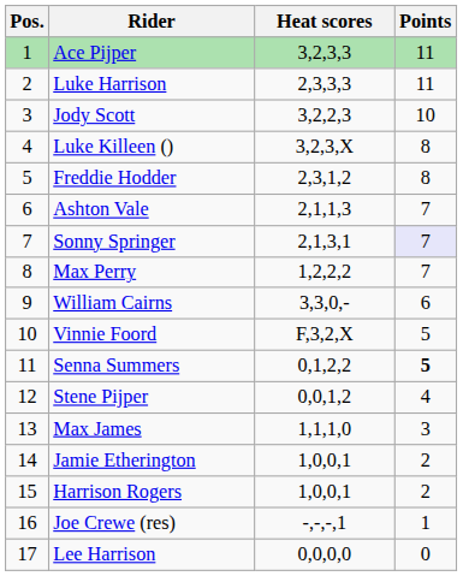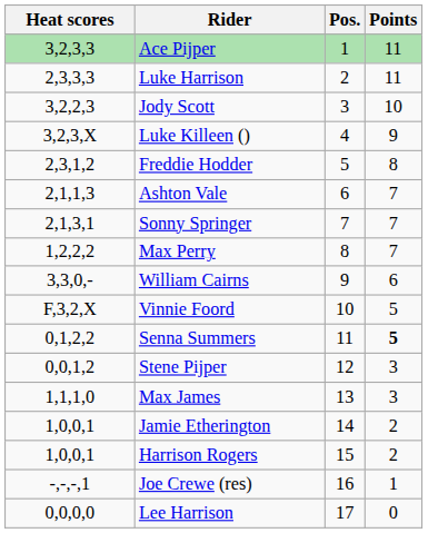columns swapped: Pos. <-> Heat scores
Luke Killeen () | Points: 8 -> 9
Sonny Springer | Points: lavender background -> no background
Stene Pijper | Points: 4 -> 3
